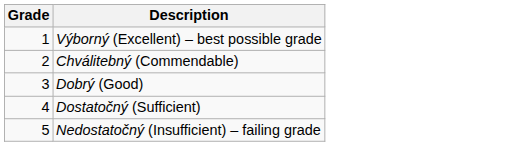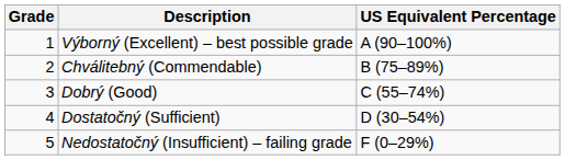+ column: US Equivalent Percentage | A (90–100%) | B (75–89%) | C (55–74%) | D (30–54%) | F (0–29%)
